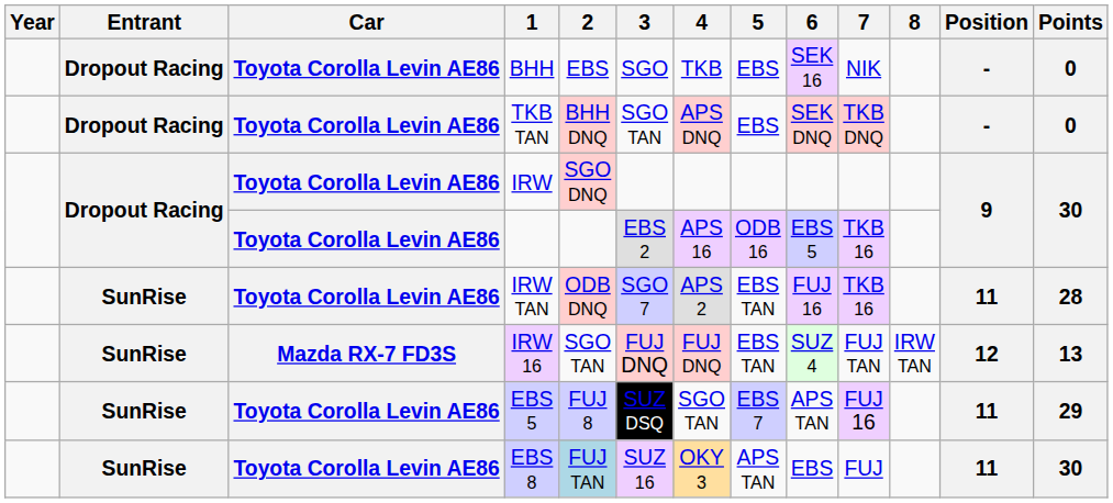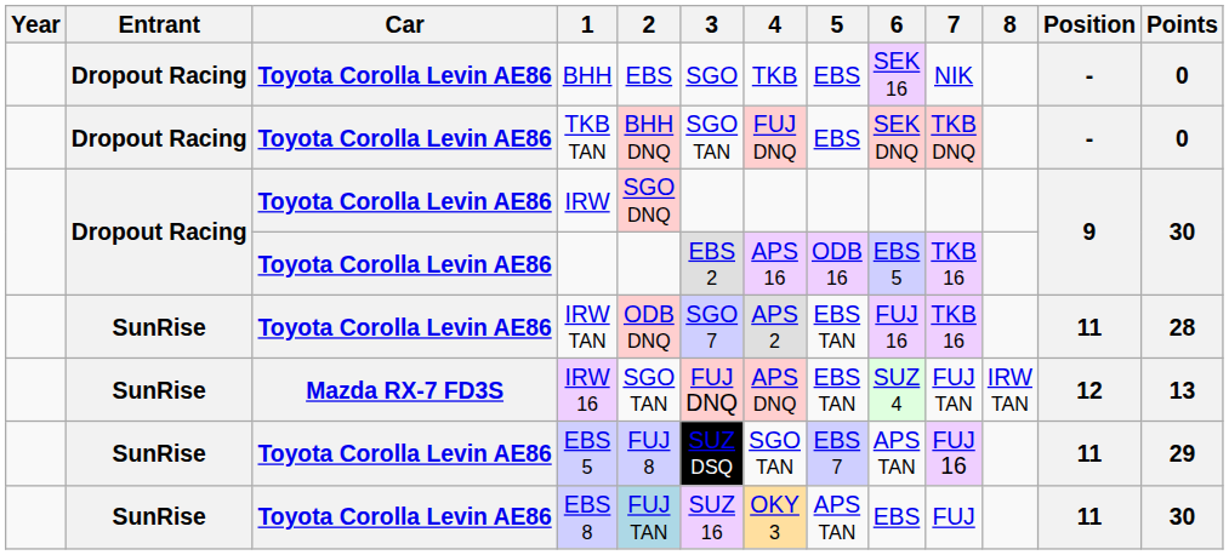TKB TAN | 4: APS DNQ -> FUJ DNQ
IRW 16 | 4: FUJ DNQ -> APS DNQ
